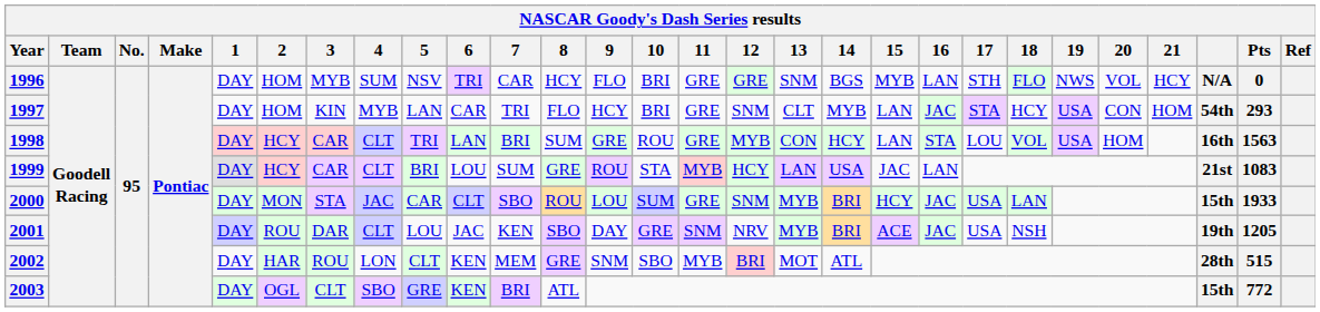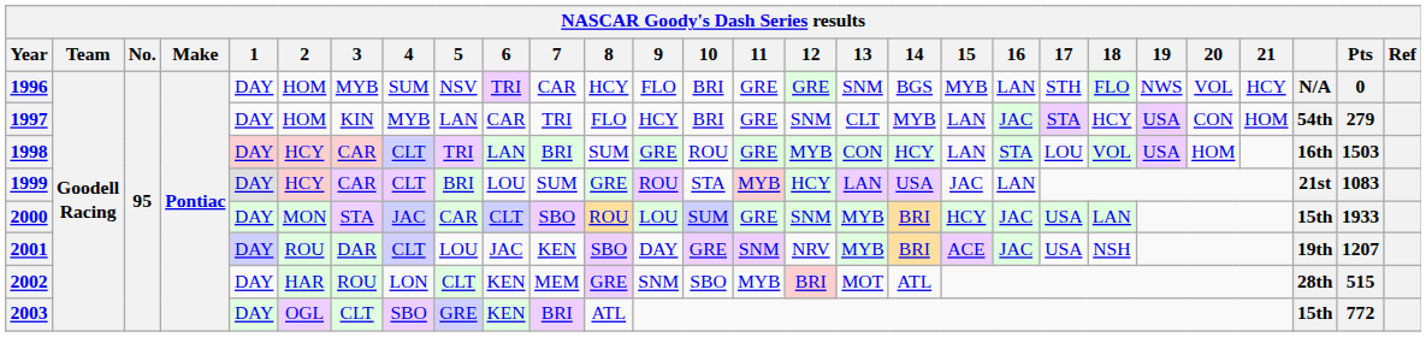1997 | Pts: 293 -> 279
1998 | Pts: 1563 -> 1503
2001 | Pts: 1205 -> 1207
